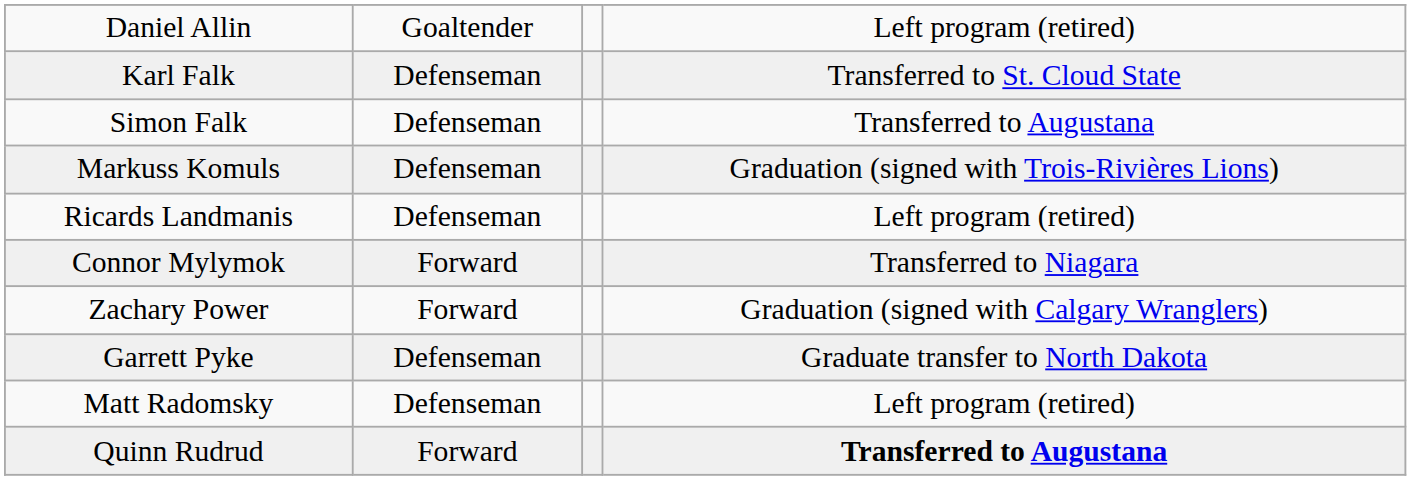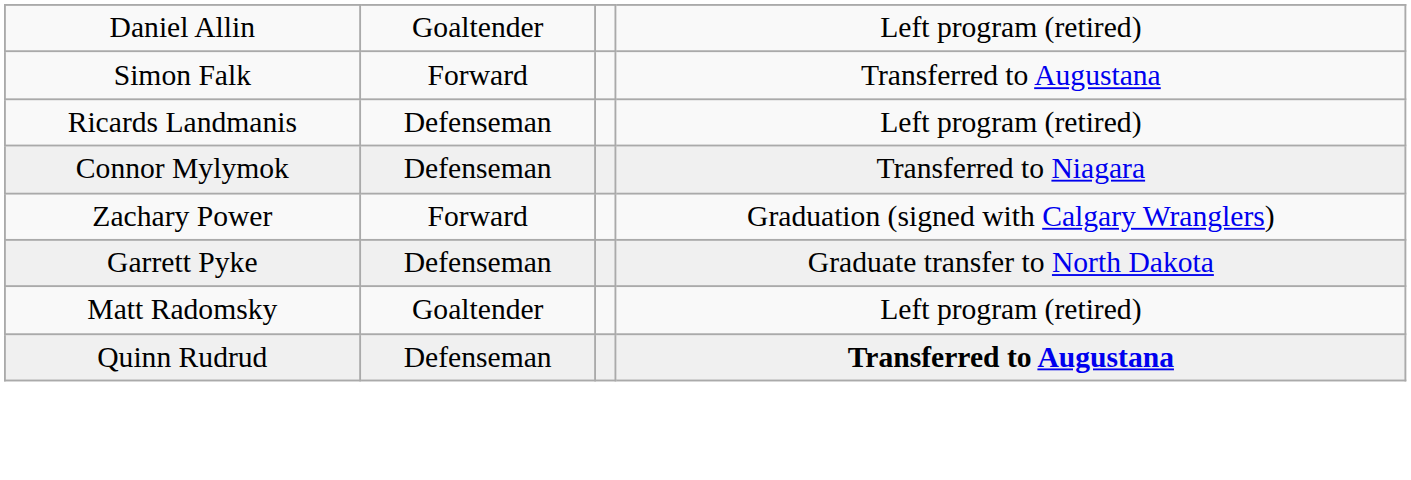- row: Karl Falk | Defenseman | Transferred to St. Cloud State
Simon Falk | column 2: Defenseman -> Forward
- row: Markuss Komuls | Defenseman | Graduation (signed with Trois-Rivières Lions)
Connor Mylymok | column 2: Forward -> Defenseman
Matt Radomsky | column 2: Defenseman -> Goaltender
Quinn Rudrud | column 2: Forward -> Defenseman
